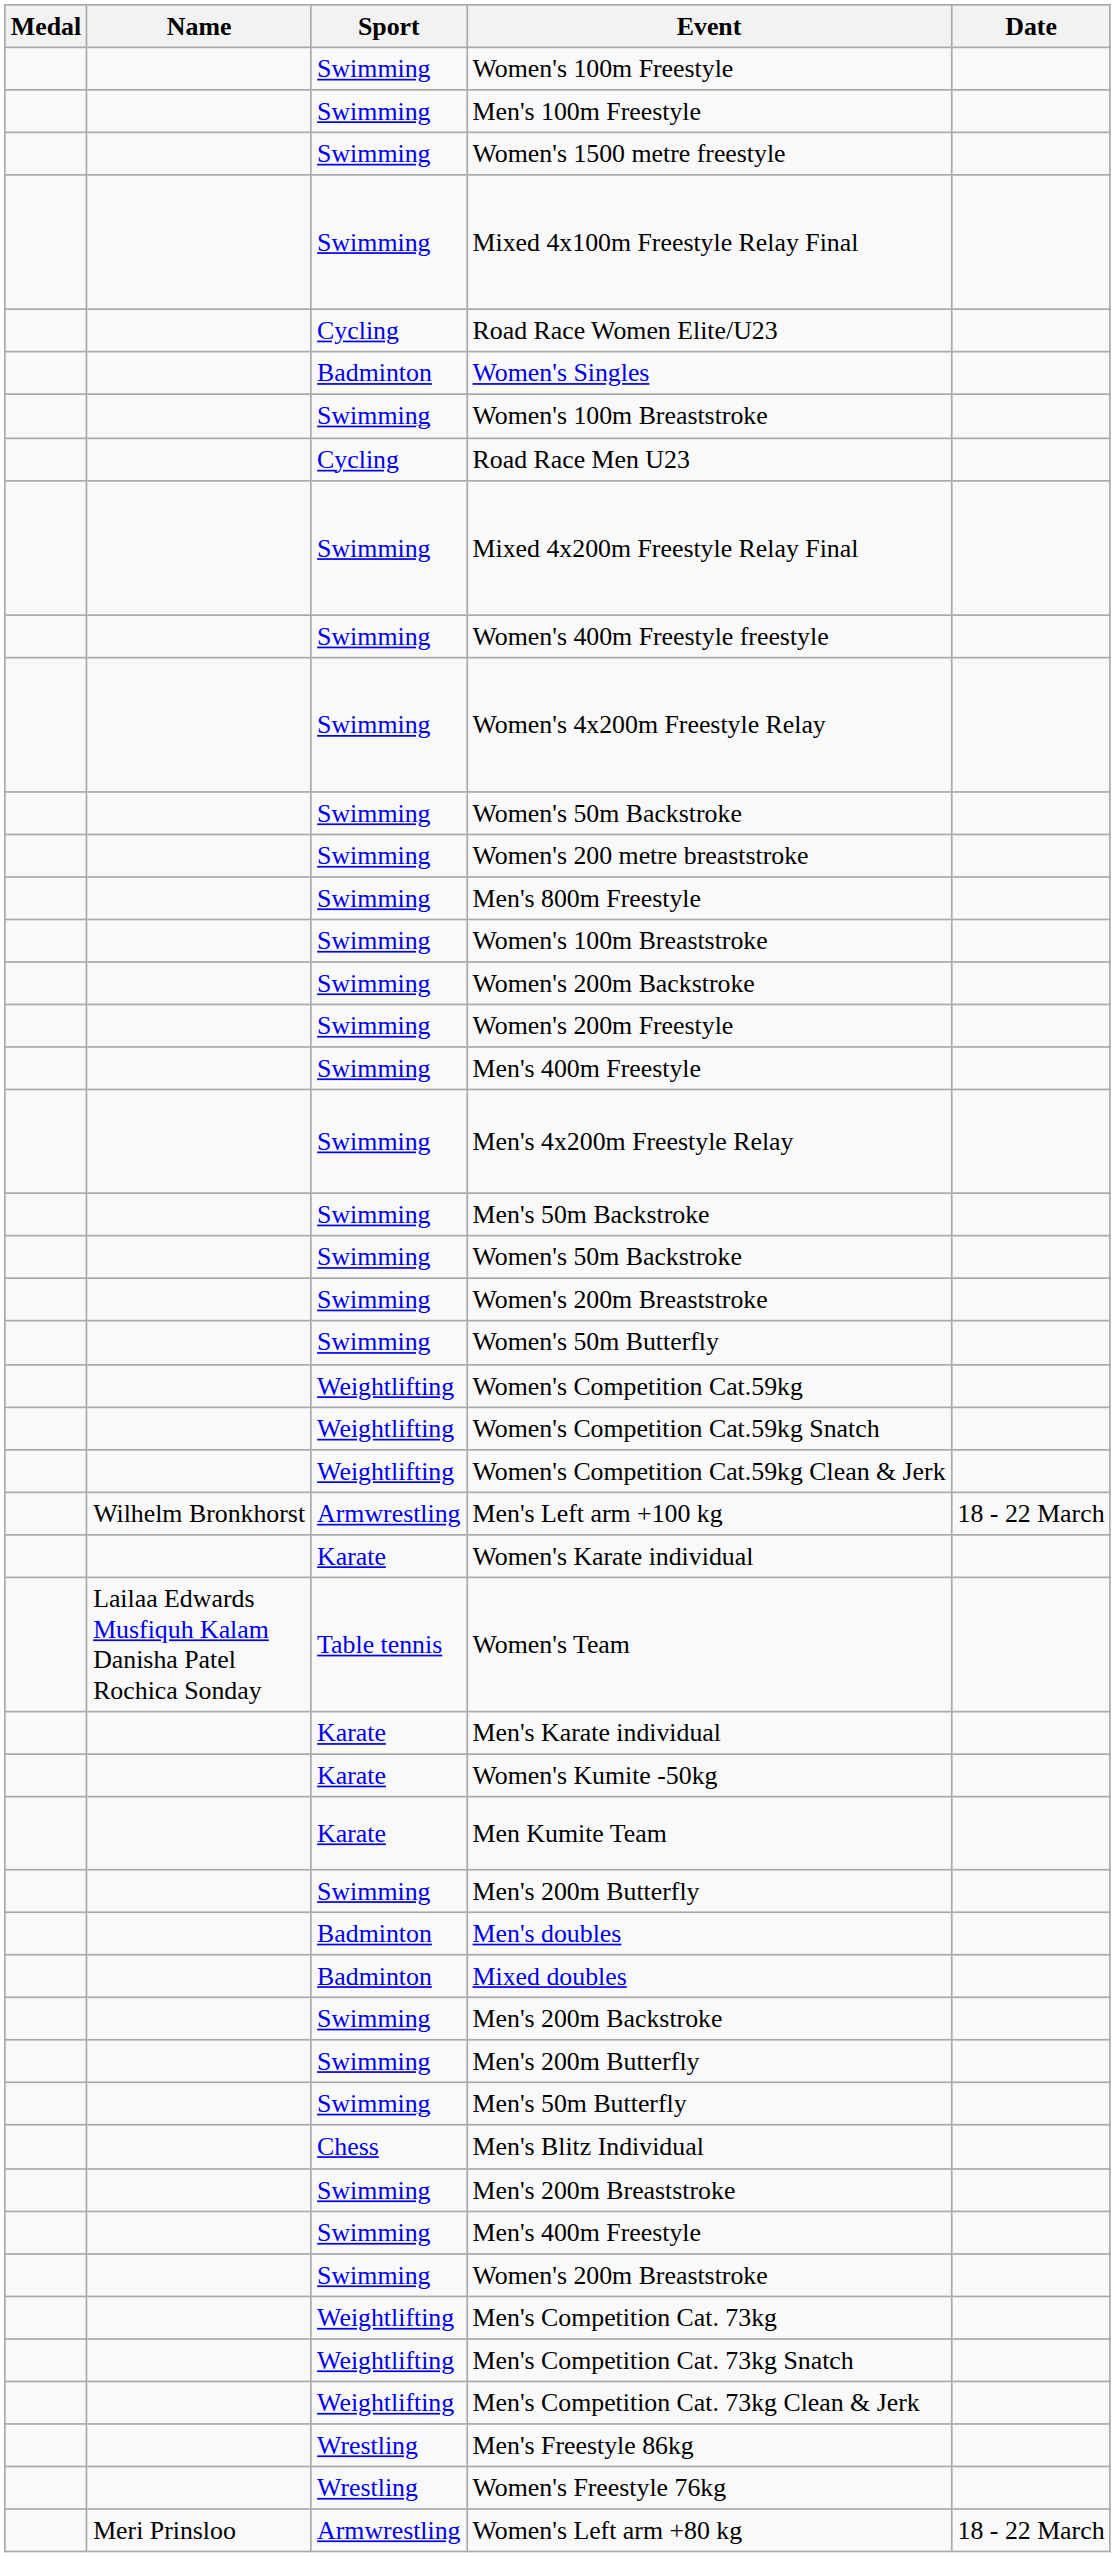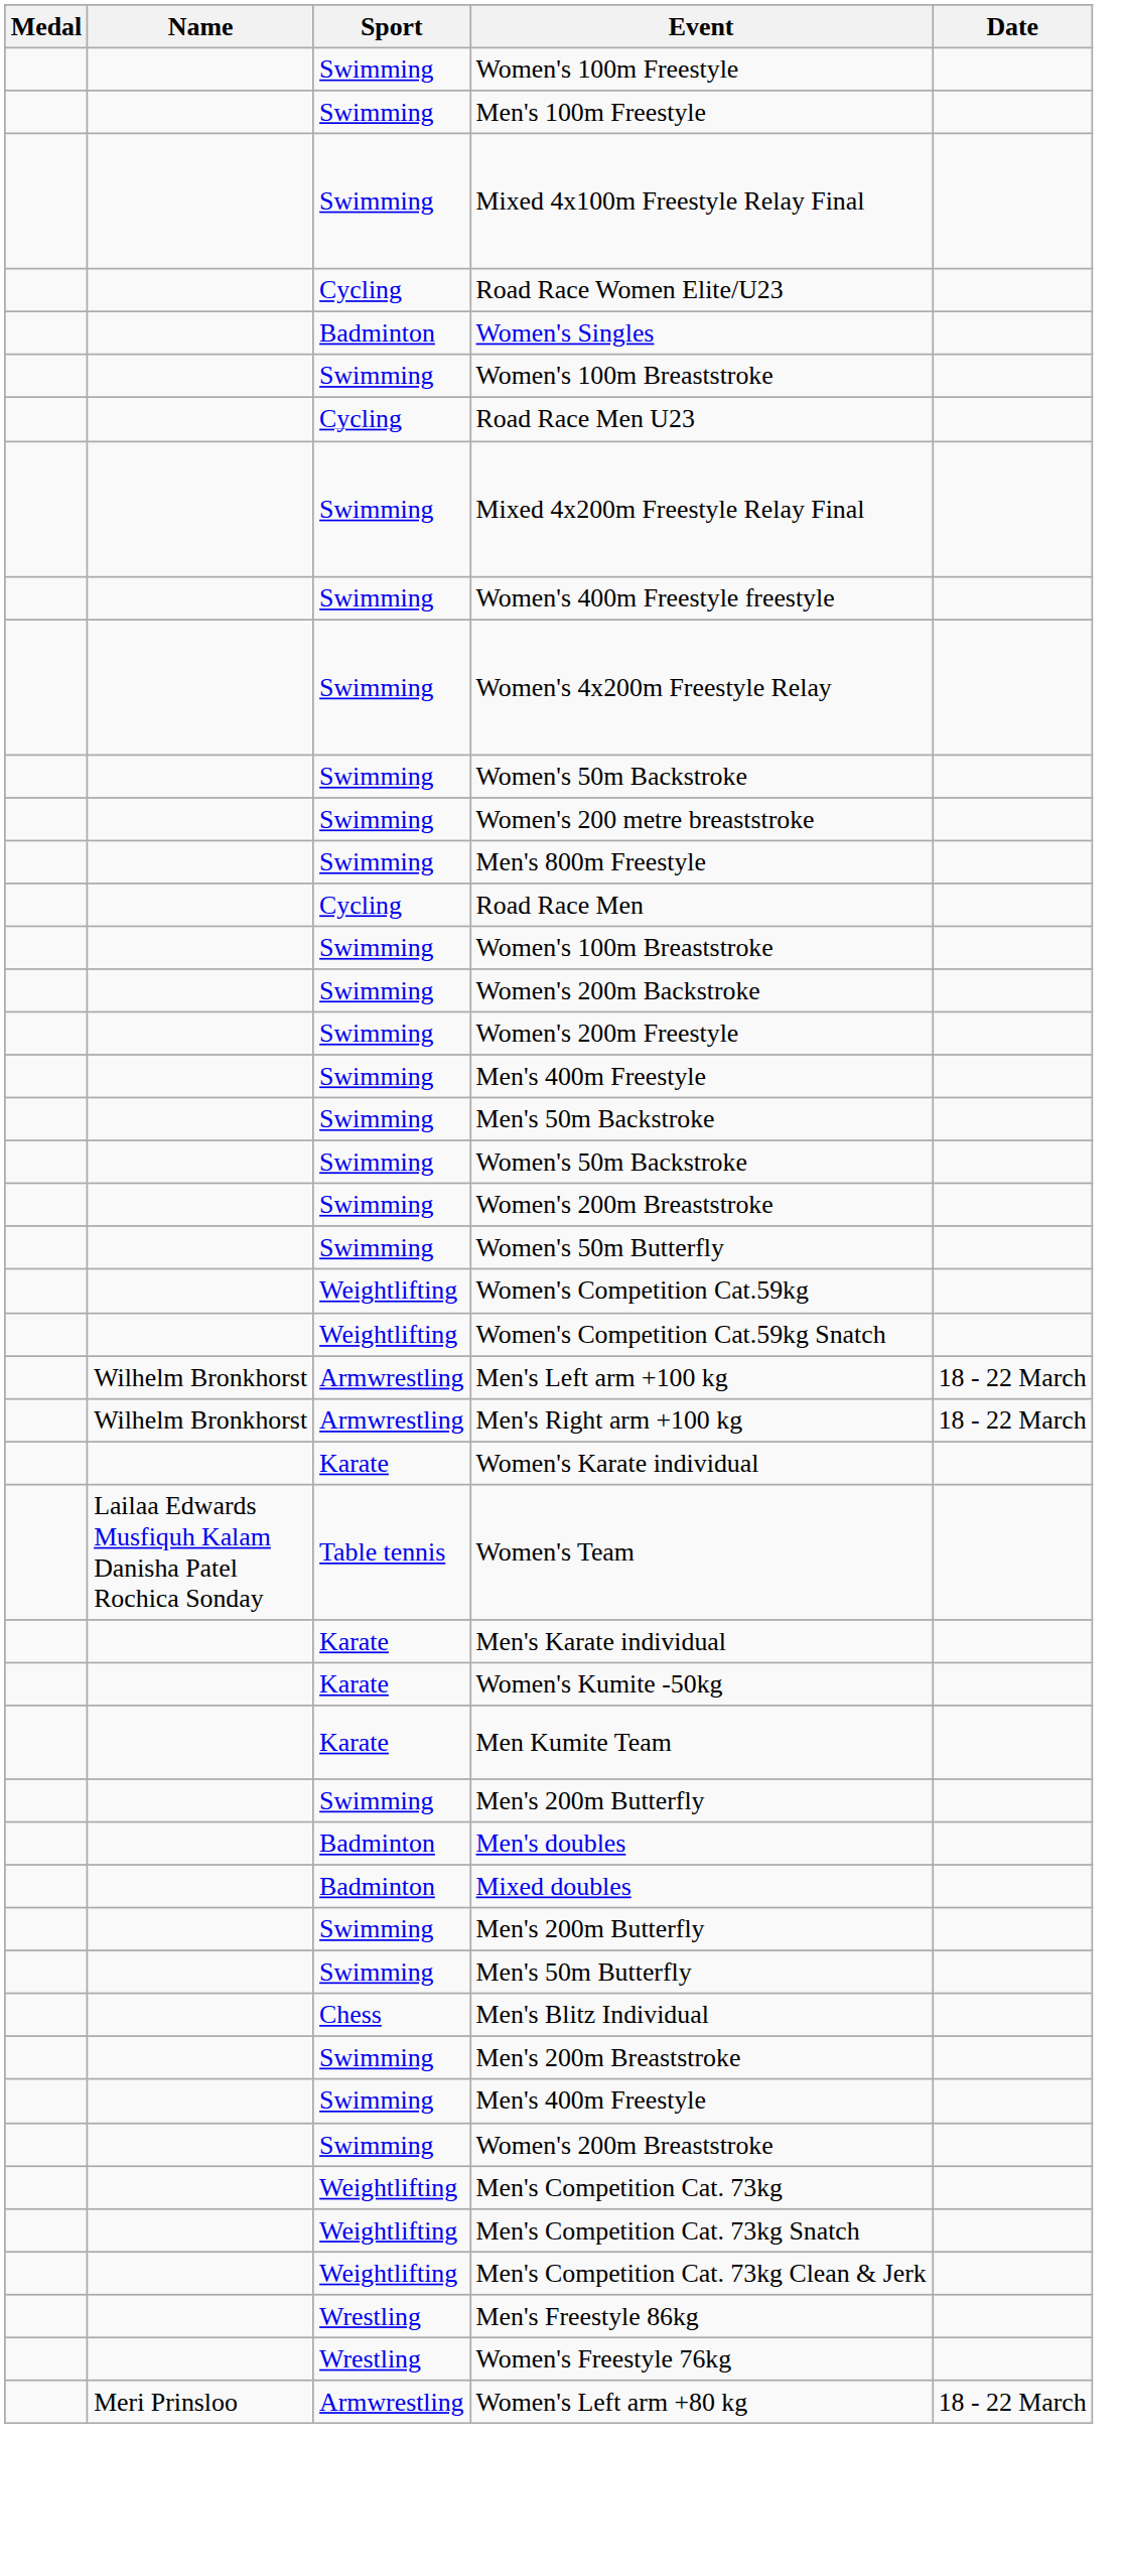- row: Swimming | Women's 1500 metre freestyle
+ row: Cycling | Road Race Men
- row: Swimming | Men's 4x200m Freestyle Relay
- row: Weightlifting | Women's Competition Cat.59kg Clean & Jerk
+ row: Wilhelm Bronkhorst | Armwrestling | Men's Right arm +100 kg | 18 - 22 March
- row: Swimming | Men's 200m Backstroke
